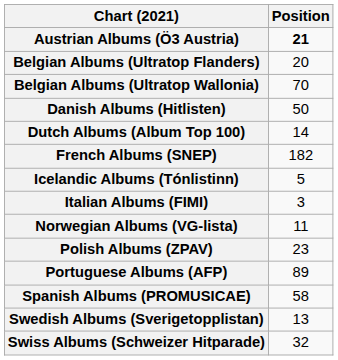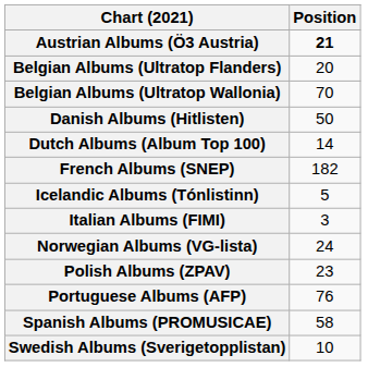Norwegian Albums (VG-lista) | Position: 11 -> 24
Portuguese Albums (AFP) | Position: 89 -> 76
Swedish Albums (Sverigetopplistan) | Position: 13 -> 10
- row: Swiss Albums (Schweizer Hitparade) | 32
